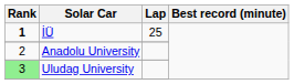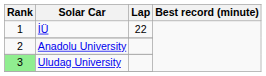İÜ | Rank: bold -> normal
İÜ | Lap: 25 -> 22
